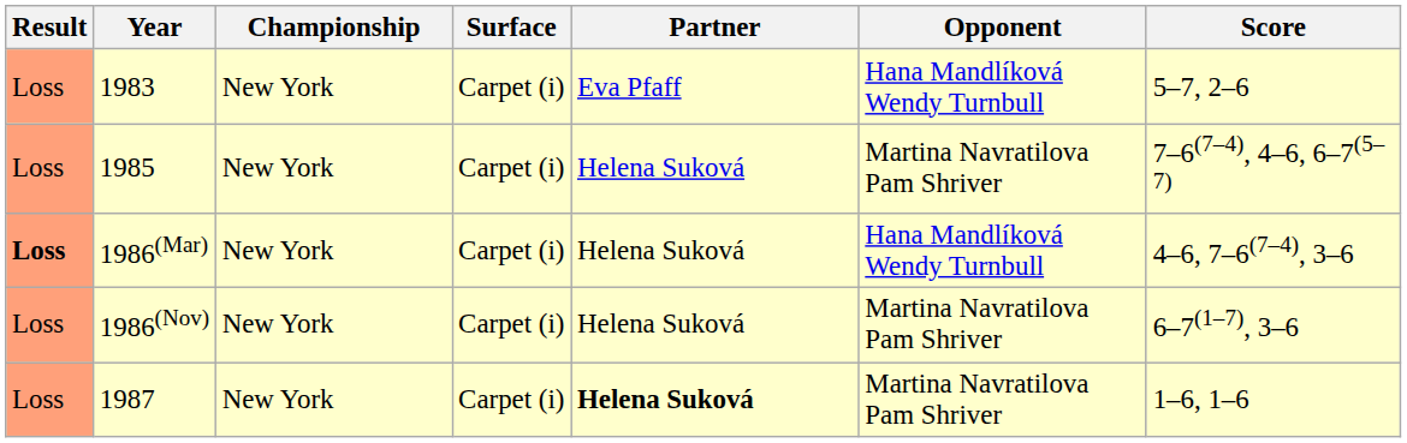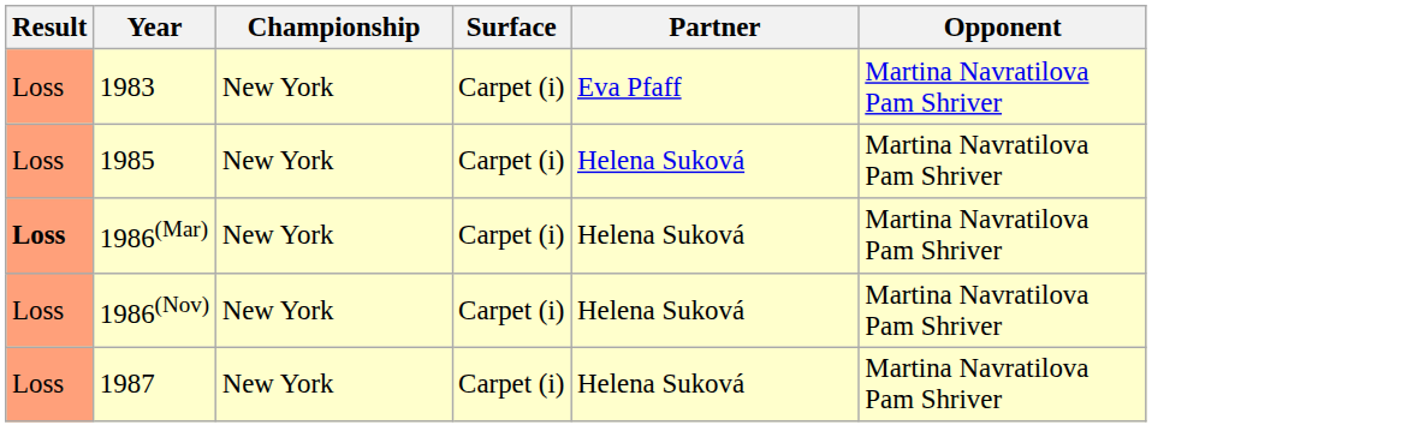- column: Score | 5–7, 2–6 | 7–6(7–4), 4–6, 6–7(5–7) | 4–6, 7–6(7–4), 3–6 | 6–7(1–7), 3–6 | 1–6, 1–6
1983 | Opponent: Hana Mandlíková Wendy Turnbull -> Martina Navratilova Pam Shriver
1986(Mar) | Opponent: Hana Mandlíková Wendy Turnbull -> Martina Navratilova Pam Shriver
1987 | Partner: bold -> normal
